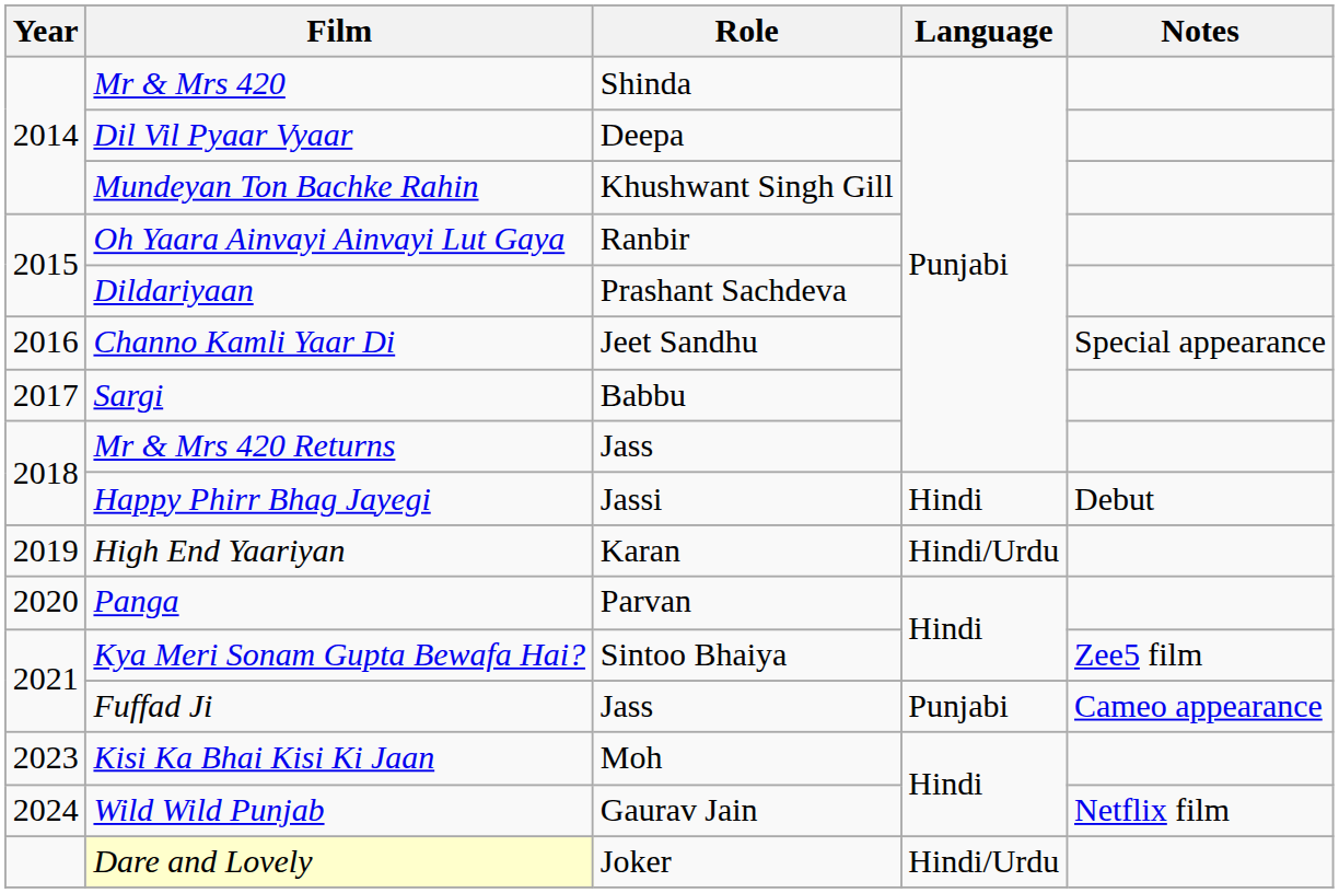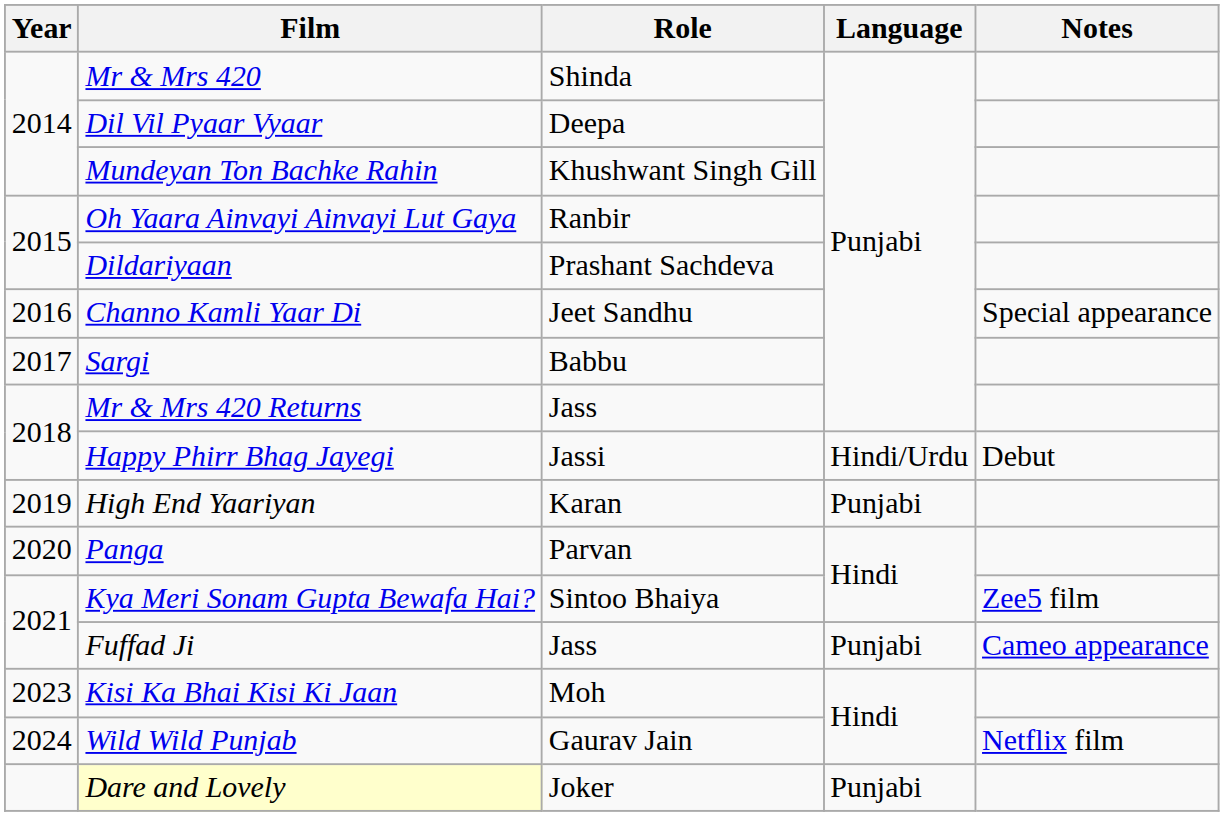Happy Phirr Bhag Jayegi | Language: Hindi -> Hindi/Urdu
High End Yaariyan | Language: Hindi/Urdu -> Punjabi
Dare and Lovely | Language: Hindi/Urdu -> Punjabi
